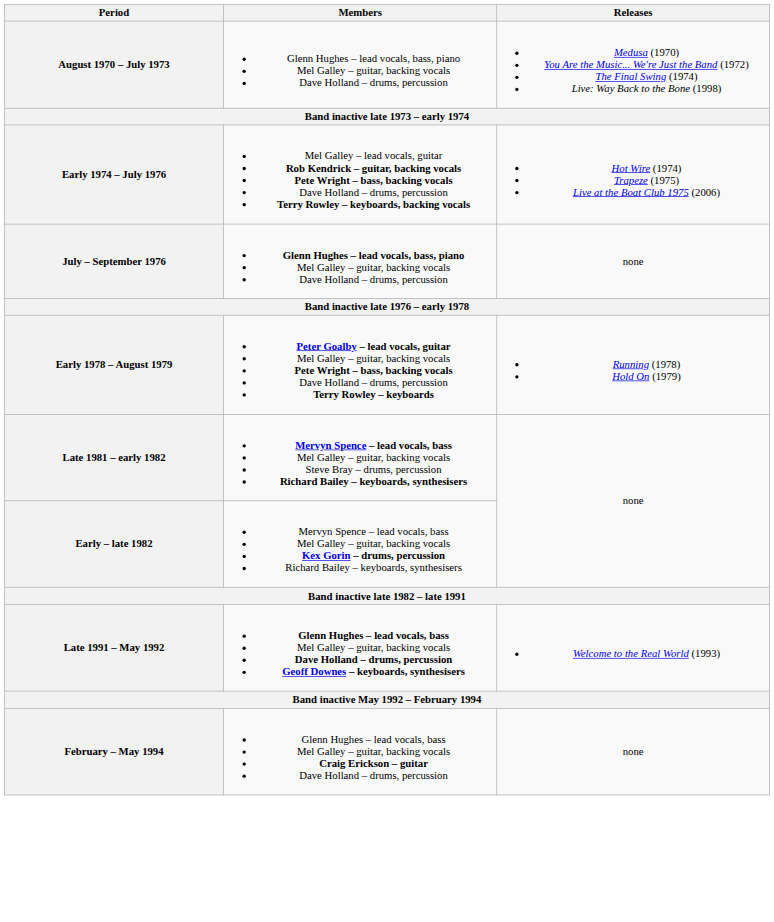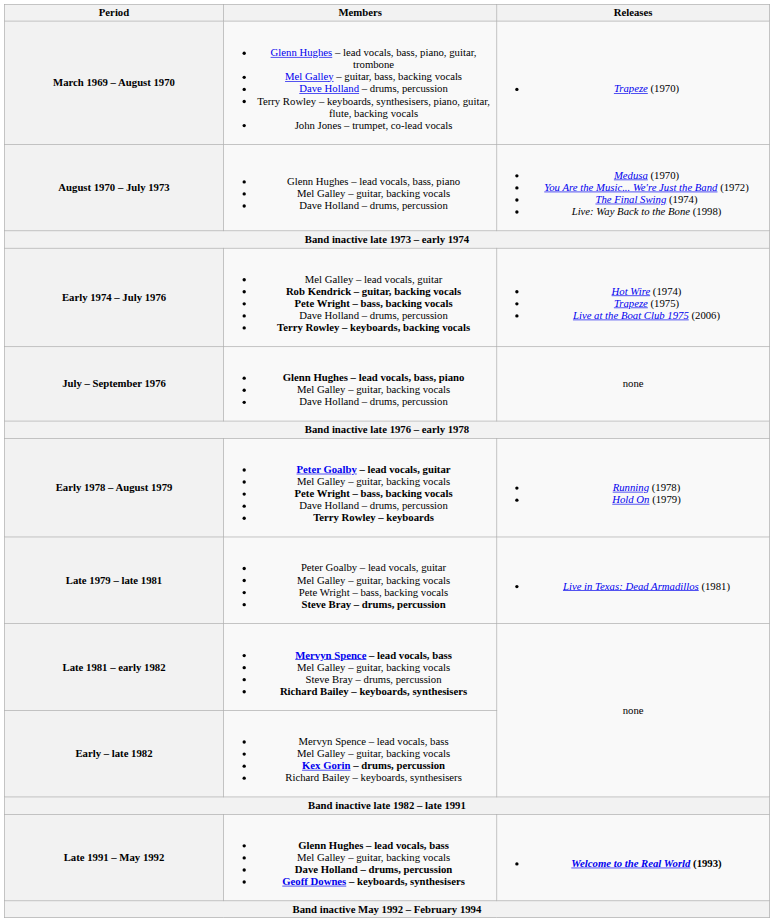+ row: March 1969 – August 1970 | Glenn Hughes – lead vocals, bass, piano, guitar, trombone Mel Galley – guitar, bass, backing vocals Dave Holland – drums, percussion Terry Rowley – keyboards, synthesisers, piano, guitar, flute, backing vocals John Jones – trumpet, co-lead vocals | Trapeze (1970)
+ row: Late 1979 – late 1981 | Peter Goalby – lead vocals, guitar Mel Galley – guitar, backing vocals Pete Wright – bass, backing vocals Steve Bray – drums, percussion | Live in Texas: Dead Armadillos (1981)
Late 1991 – May 1992 | Releases: normal -> bold
- row: February – May 1994 | Glenn Hughes – lead vocals, bass Mel Galley – guitar, backing vocals Craig Erickson – guitar Dave Holland – drums, percussion | none
